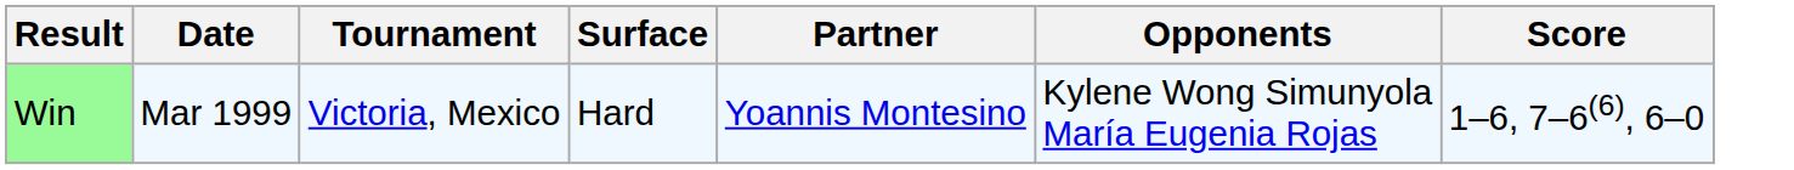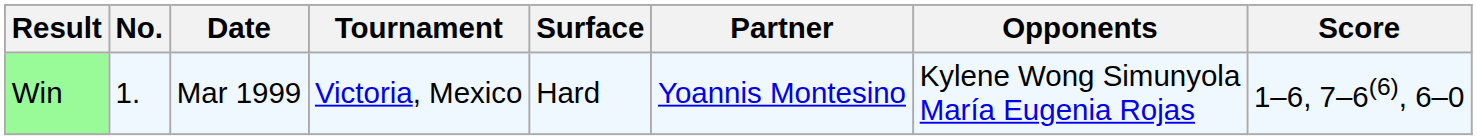+ column: No. | 1.
